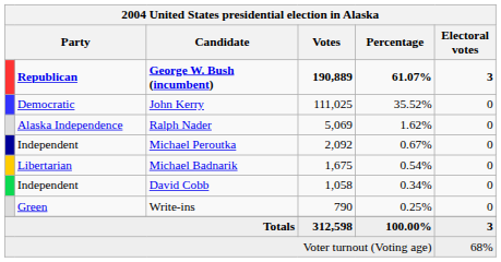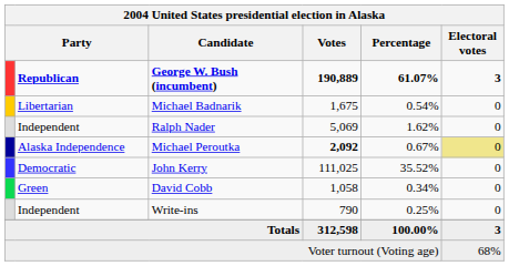rows swapped: John Kerry <-> Michael Badnarik
Ralph Nader | column 2: Alaska Independence -> Independent
Michael Peroutka | column 2: Independent -> Alaska Independence
Michael Peroutka | Votes: normal -> bold
Michael Peroutka | Electoral votes: no background -> khaki background
David Cobb | column 2: Independent -> Green
Write-ins | column 2: Green -> Independent
